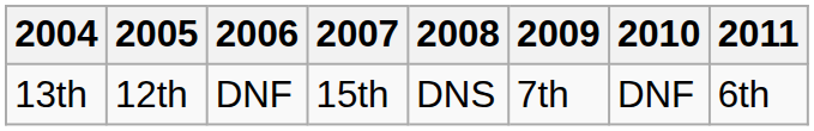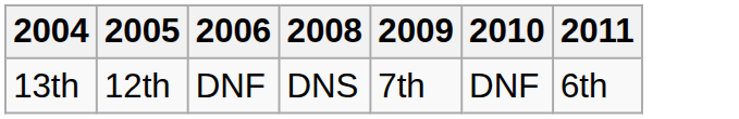- column: 2007 | 15th
